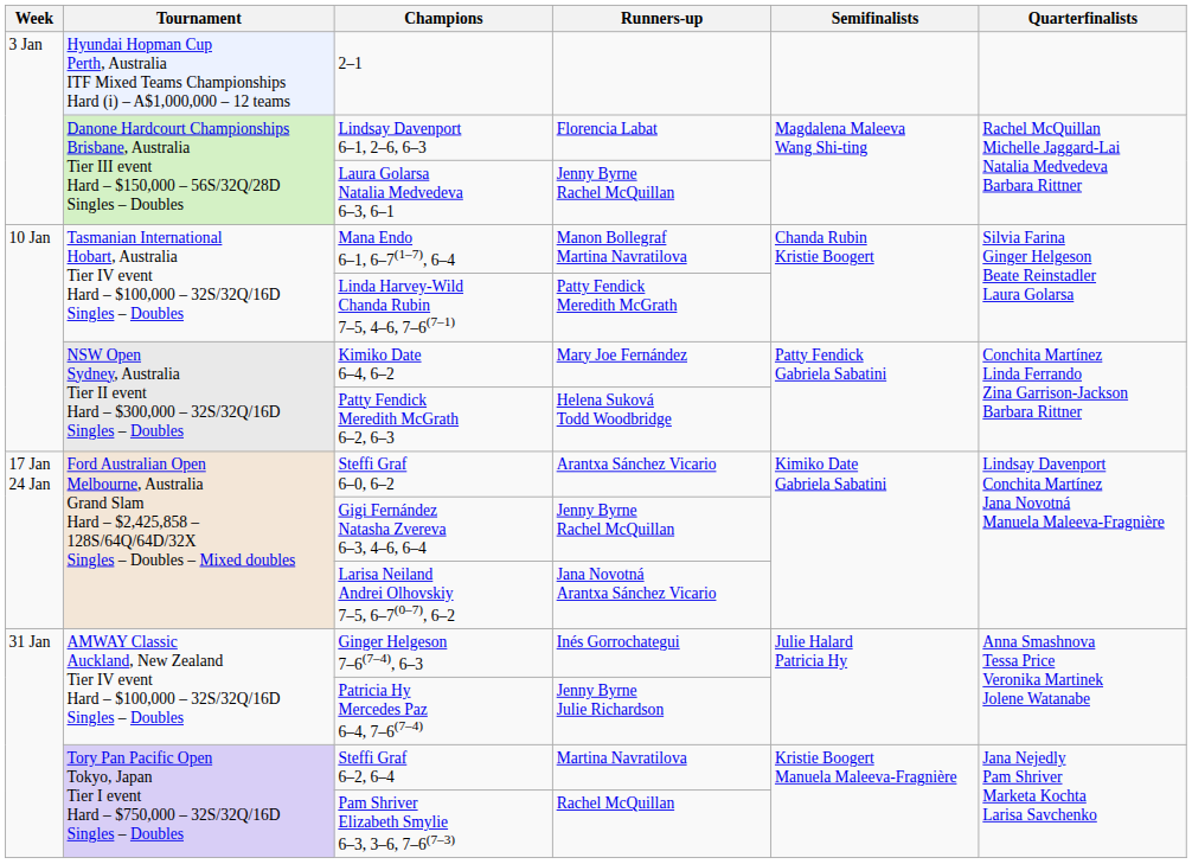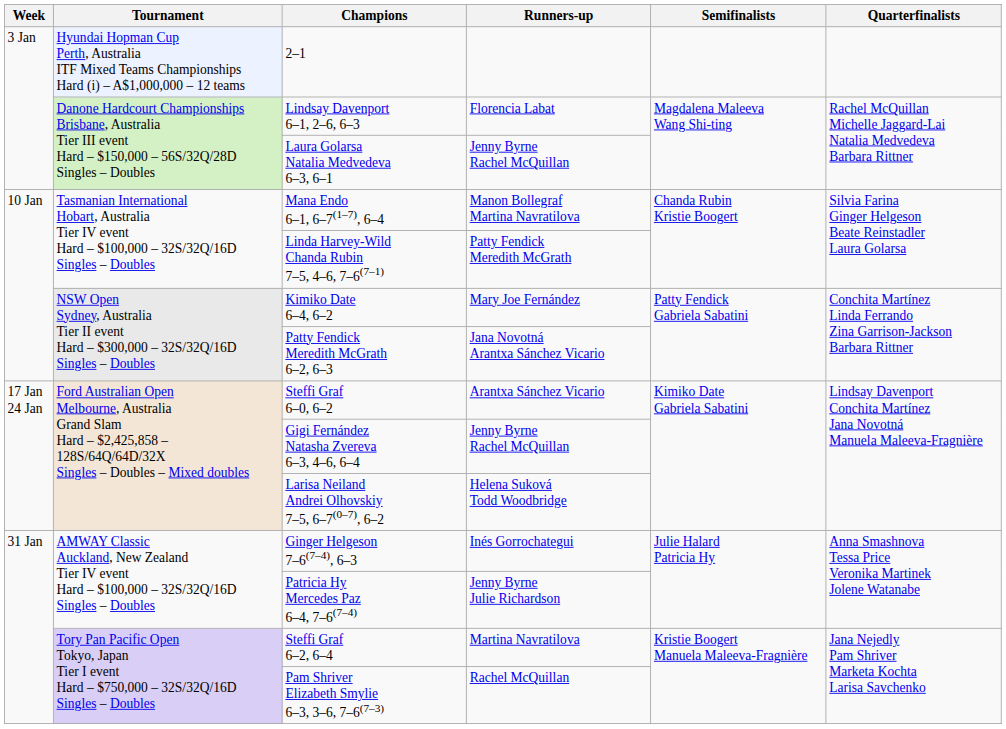Patty Fendick Meredith McGrath 6–2, 6–3 | Runners-up: Helena Suková Todd Woodbridge -> Jana Novotná Arantxa Sánchez Vicario
Larisa Neiland Andrei Olhovskiy 7–5, 6–7(0–7), 6–2 | Runners-up: Jana Novotná Arantxa Sánchez Vicario -> Helena Suková Todd Woodbridge
